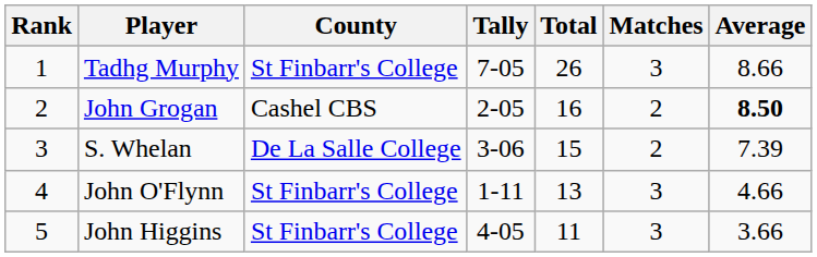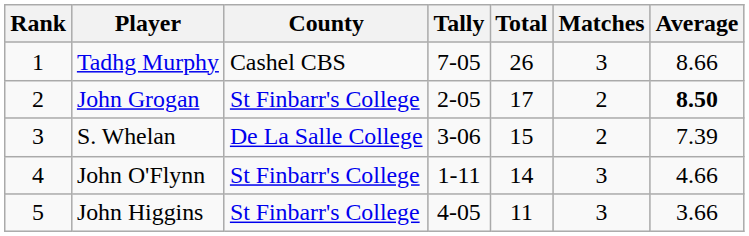Tadhg Murphy | County: St Finbarr's College -> Cashel CBS
John Grogan | County: Cashel CBS -> St Finbarr's College
John Grogan | Total: 16 -> 17
John O'Flynn | Total: 13 -> 14
